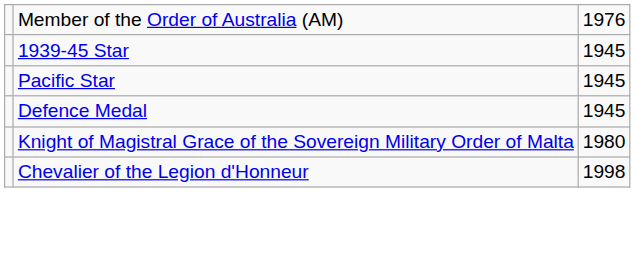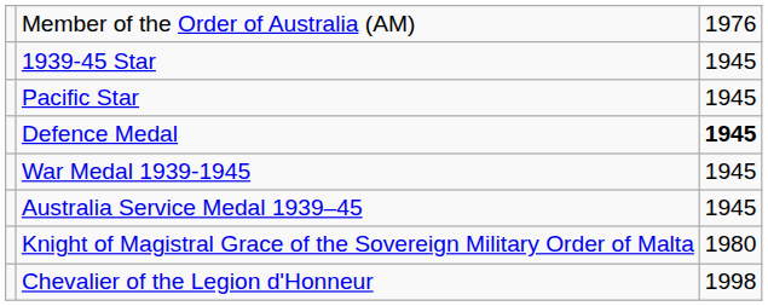Defence Medal | column 3: normal -> bold
+ row: War Medal 1939-1945 | 1945
+ row: Australia Service Medal 1939–45 | 1945
